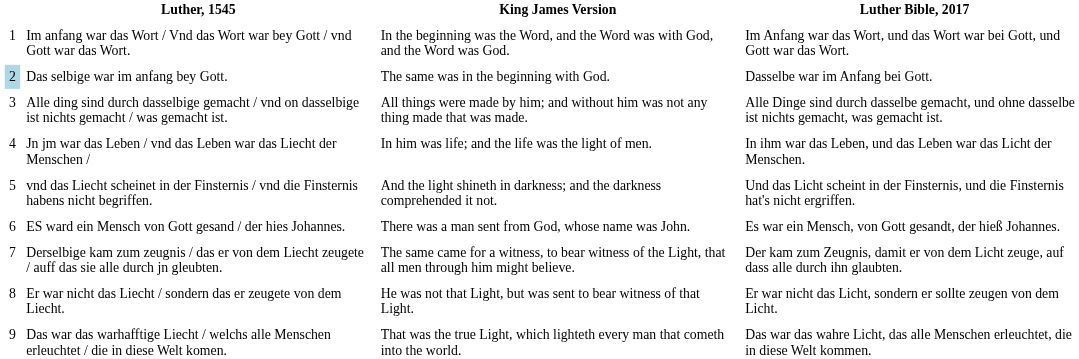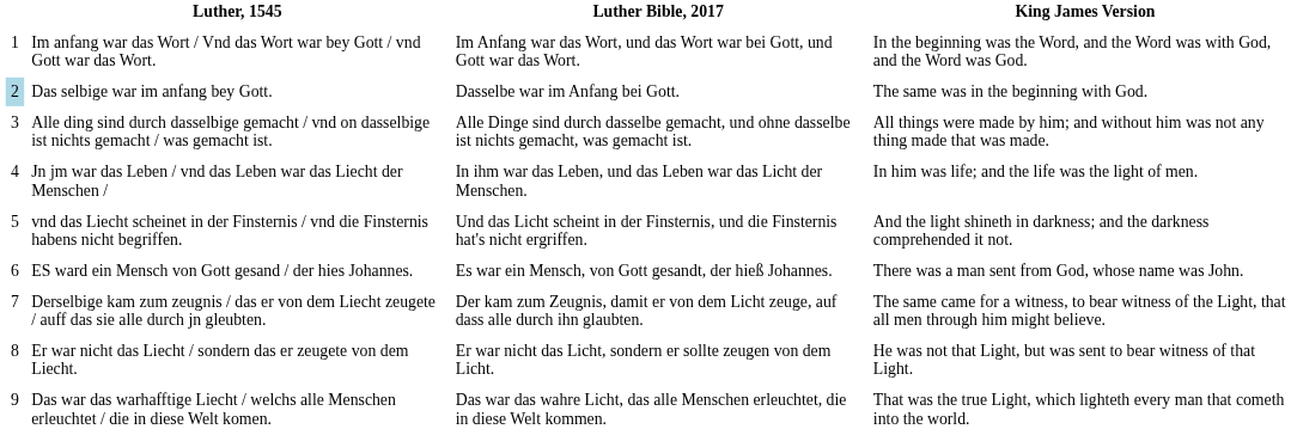columns swapped: Luther Bible, 2017 <-> King James Version
